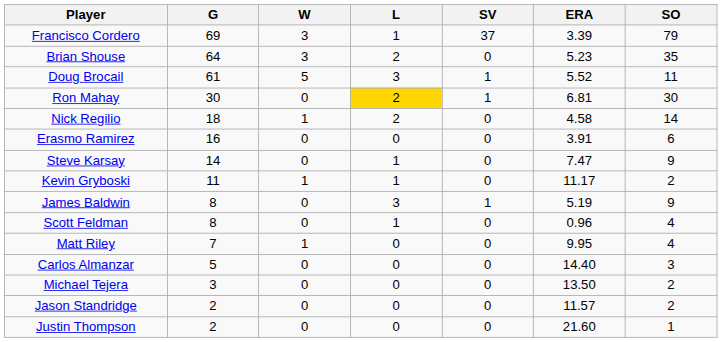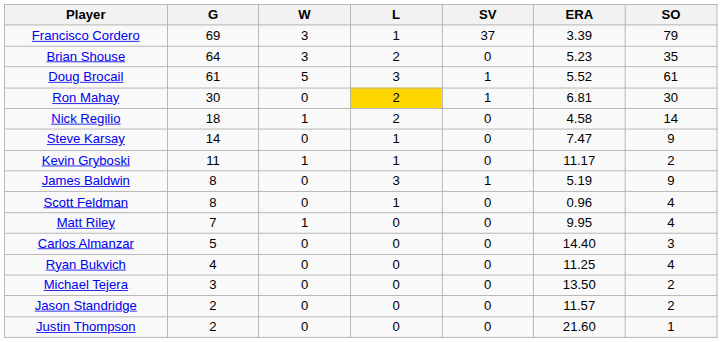Doug Brocail | SO: 11 -> 61
- row: Erasmo Ramirez | 16 | 0 | 0 | 0 | 3.91 | 6
+ row: Ryan Bukvich | 4 | 0 | 0 | 0 | 11.25 | 4
